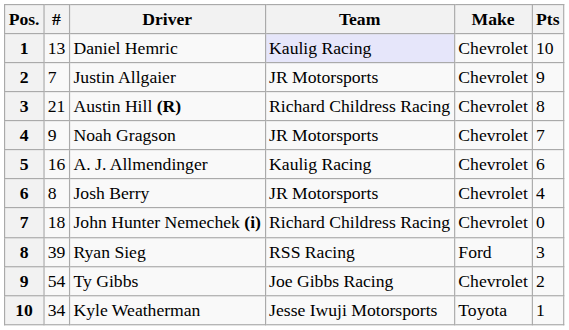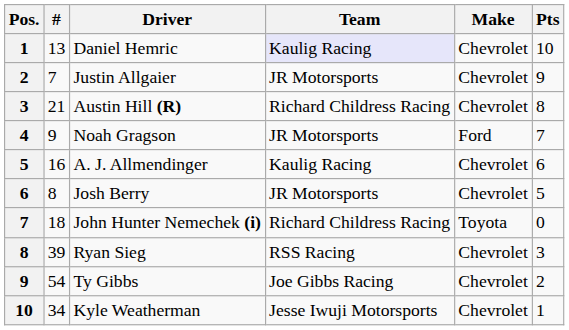Noah Gragson | Make: Chevrolet -> Ford
Josh Berry | Pts: 4 -> 5
John Hunter Nemechek (i) | Make: Chevrolet -> Toyota
Ryan Sieg | Make: Ford -> Chevrolet
Kyle Weatherman | Make: Toyota -> Chevrolet
